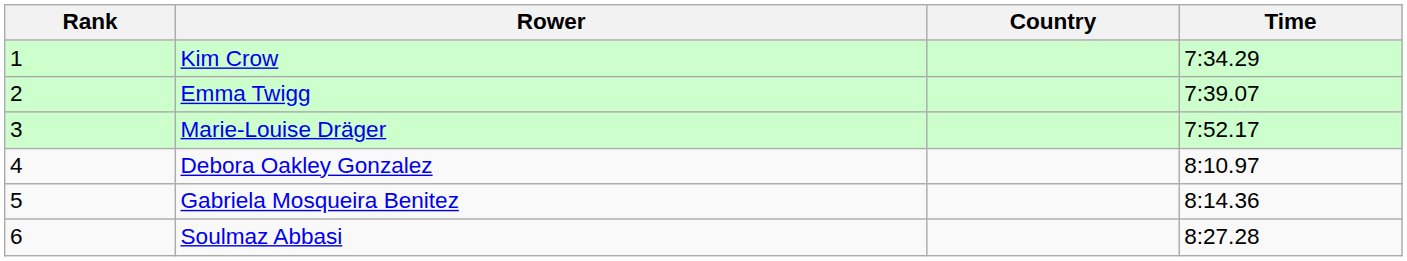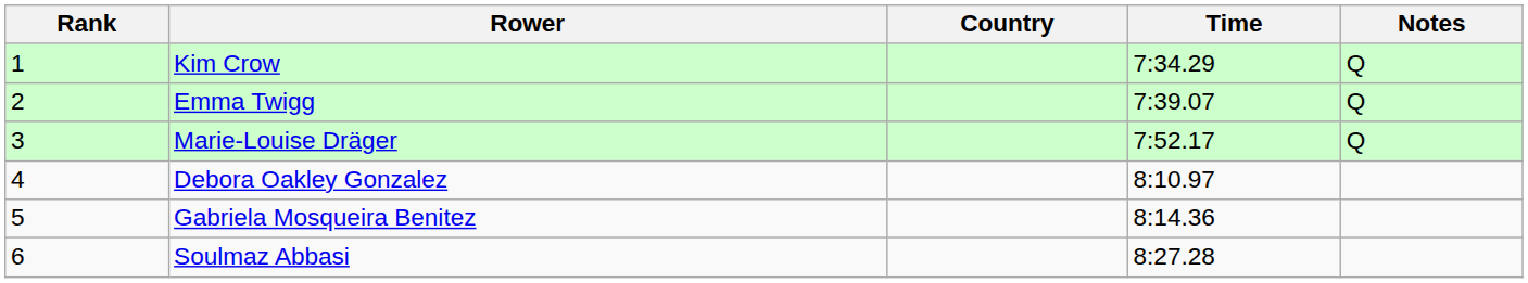+ column: Notes | Q | Q | Q
